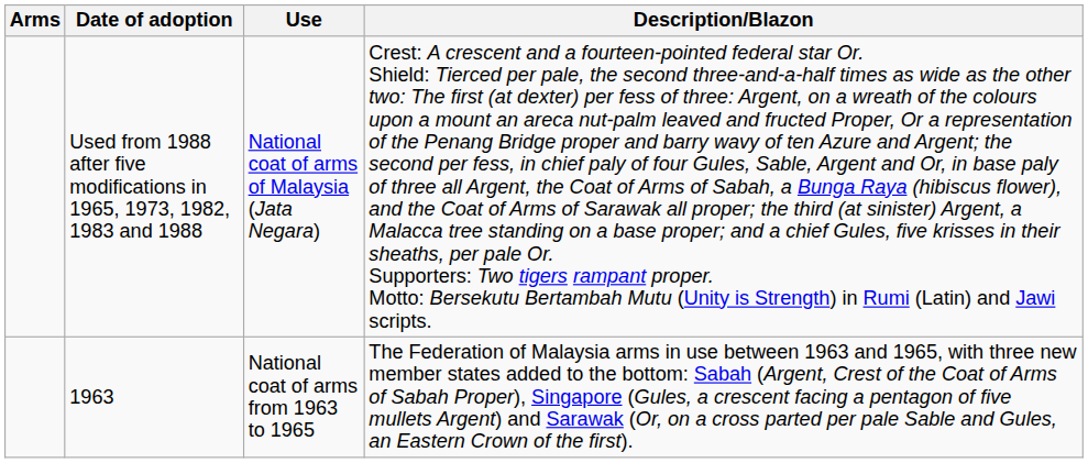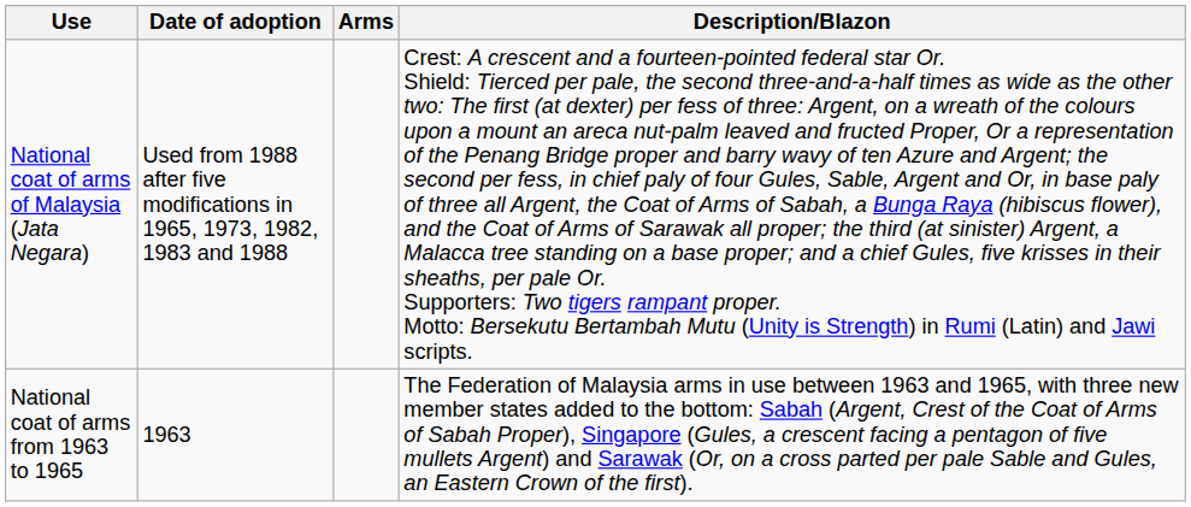columns swapped: Arms <-> Use
